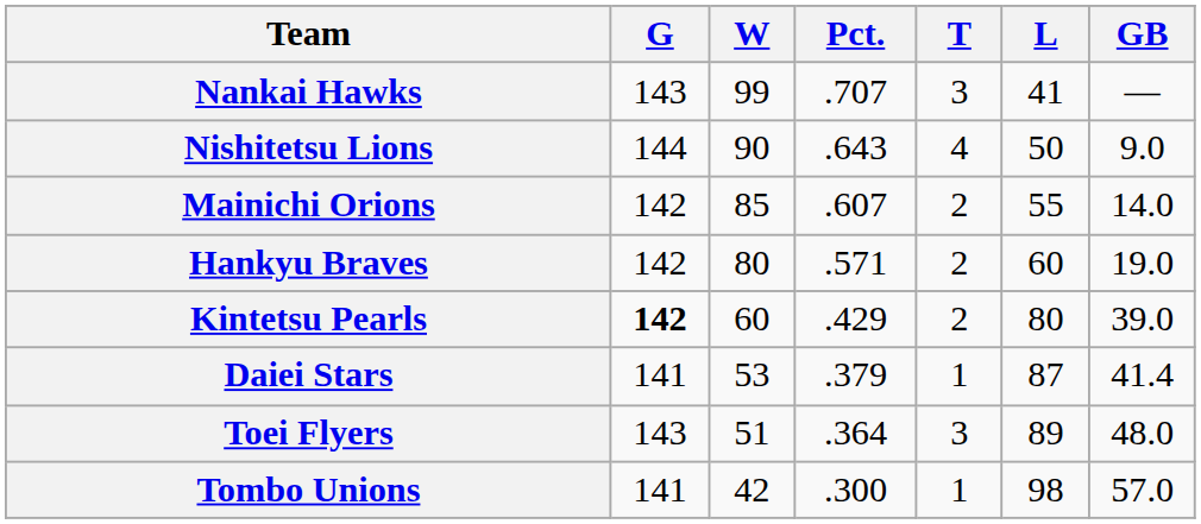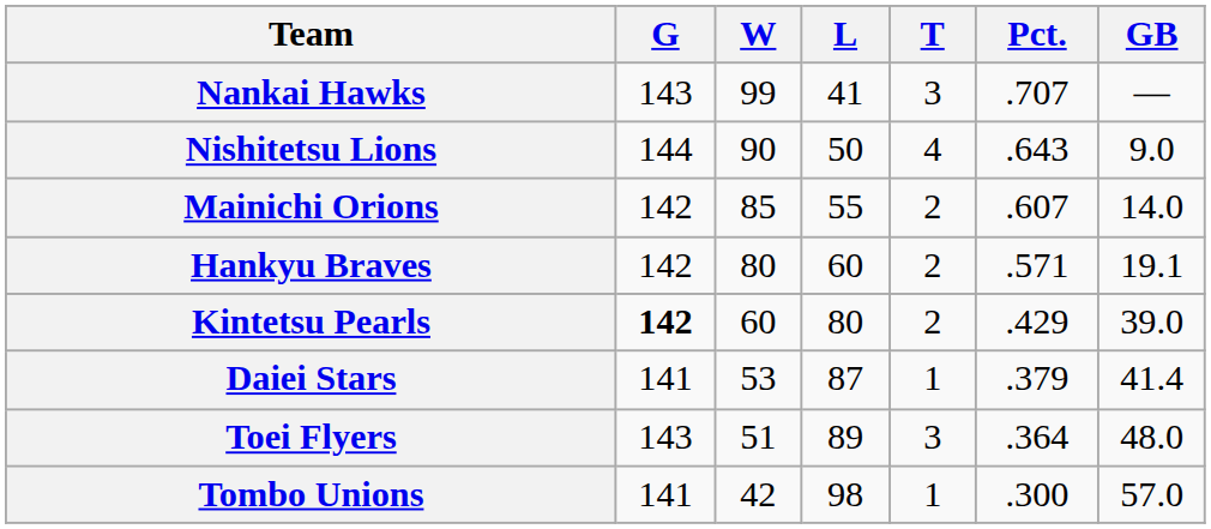columns swapped: L <-> Pct.
Hankyu Braves | GB: 19.0 -> 19.1
